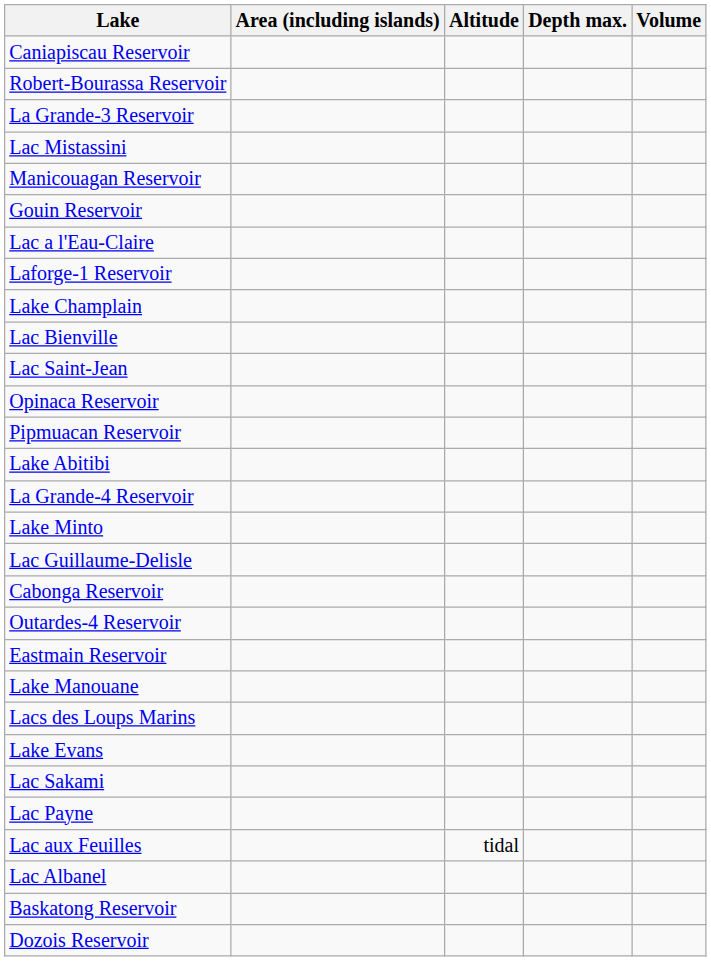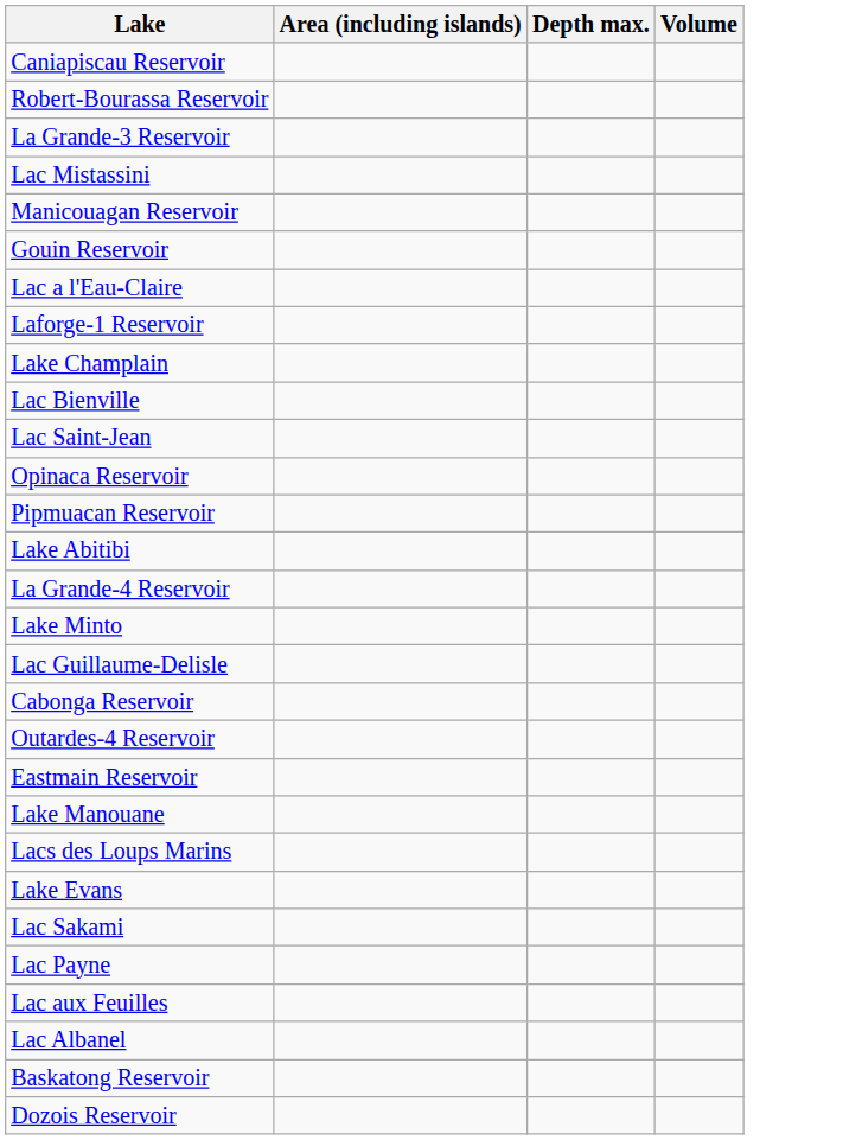- column: Altitude | tidal
